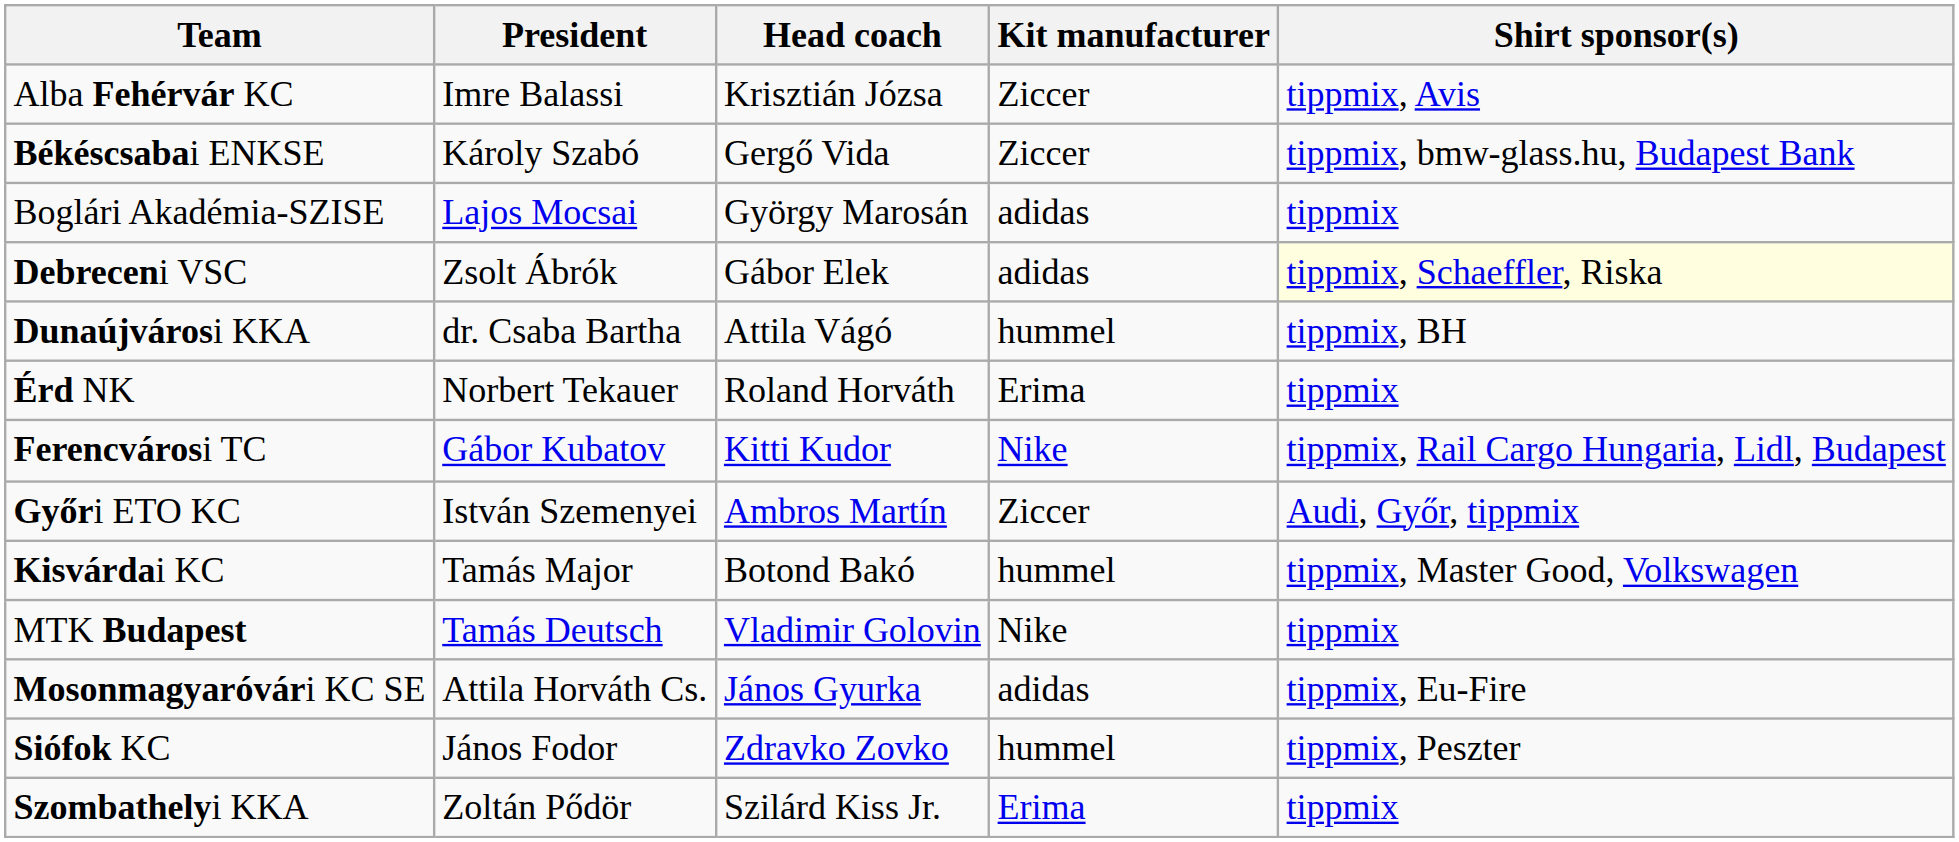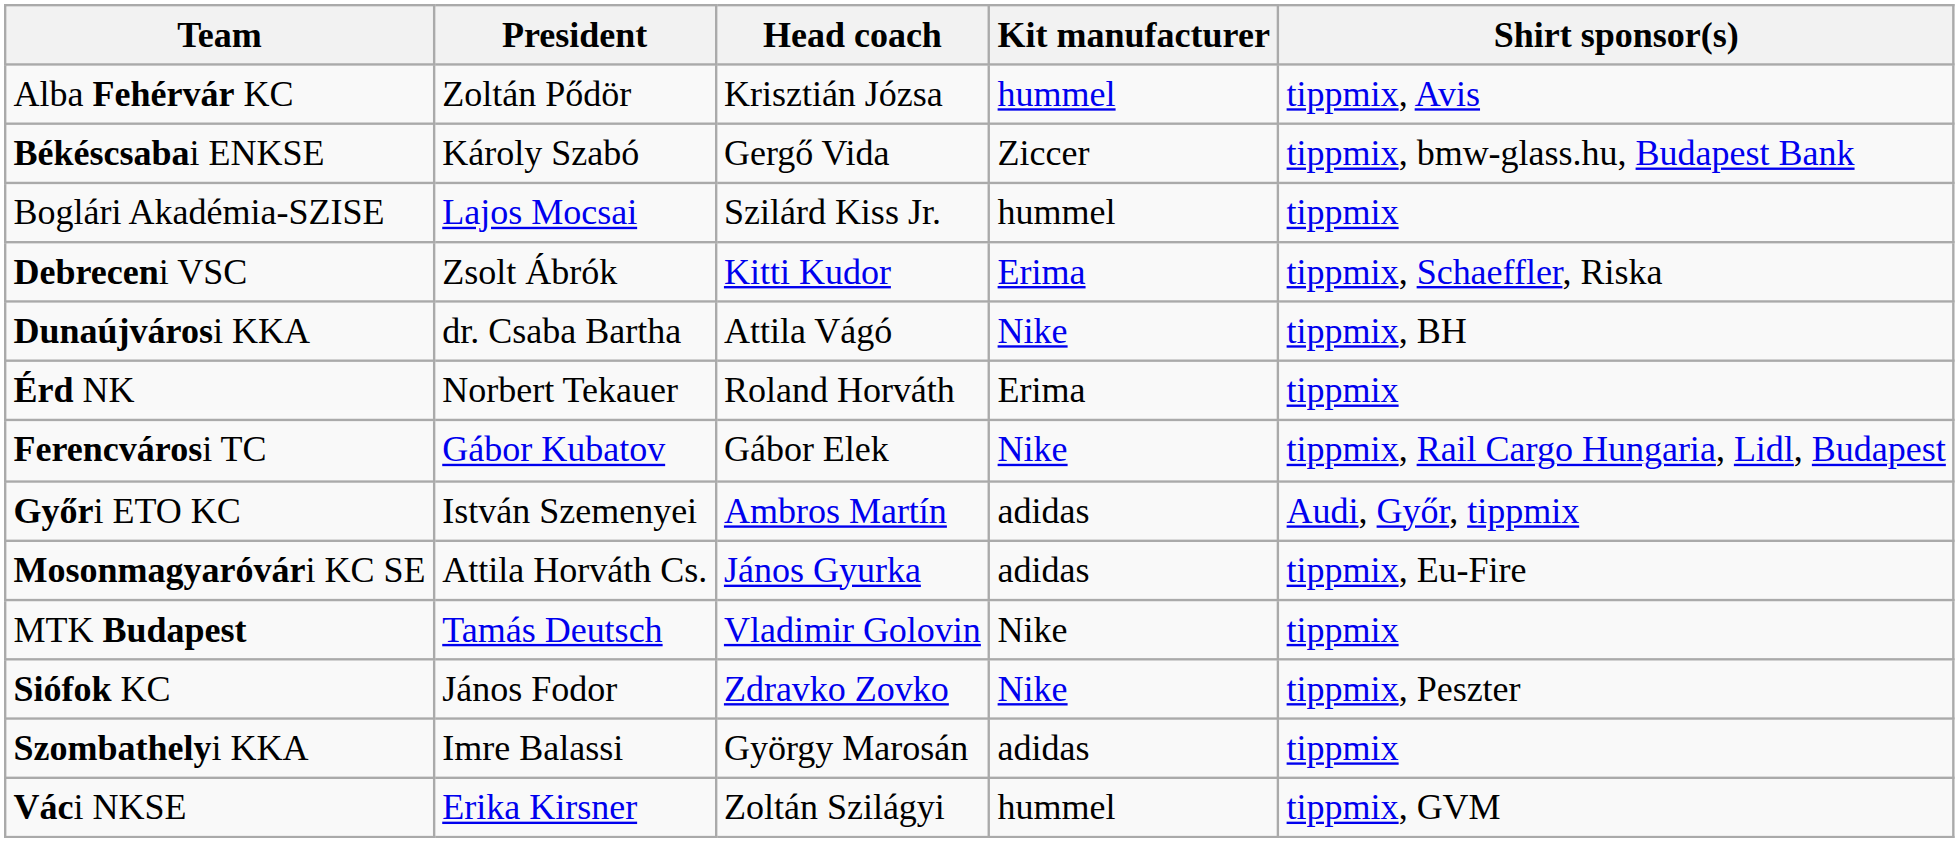Alba Fehérvár KC | President: Imre Balassi -> Zoltán Pődör
Alba Fehérvár KC | Kit manufacturer: Ziccer -> hummel
Boglári Akadémia-SZISE | Head coach: György Marosán -> Szilárd Kiss Jr.
Boglári Akadémia-SZISE | Kit manufacturer: adidas -> hummel
Debreceni VSC | Head coach: Gábor Elek -> Kitti Kudor
Debreceni VSC | Kit manufacturer: adidas -> Erima
Debreceni VSC | Shirt sponsor(s): lightyellow background -> no background
Dunaújvárosi KKA | Kit manufacturer: hummel -> Nike
Ferencvárosi TC | Head coach: Kitti Kudor -> Gábor Elek
Győri ETO KC | Kit manufacturer: Ziccer -> adidas
- row: Kisvárdai KC | Tamás Major | Botond Bakó | hummel | tippmix, Master Good, Volkswagen
rows swapped: Mosonmagyaróvári KC SE <-> MTK Budapest
Siófok KC | Kit manufacturer: hummel -> Nike
Szombathelyi KKA | President: Zoltán Pődör -> Imre Balassi
Szombathelyi KKA | Head coach: Szilárd Kiss Jr. -> György Marosán
Szombathelyi KKA | Kit manufacturer: Erima -> adidas
+ row: Váci NKSE | Erika Kirsner | Zoltán Szilágyi | hummel | tippmix, GVM
